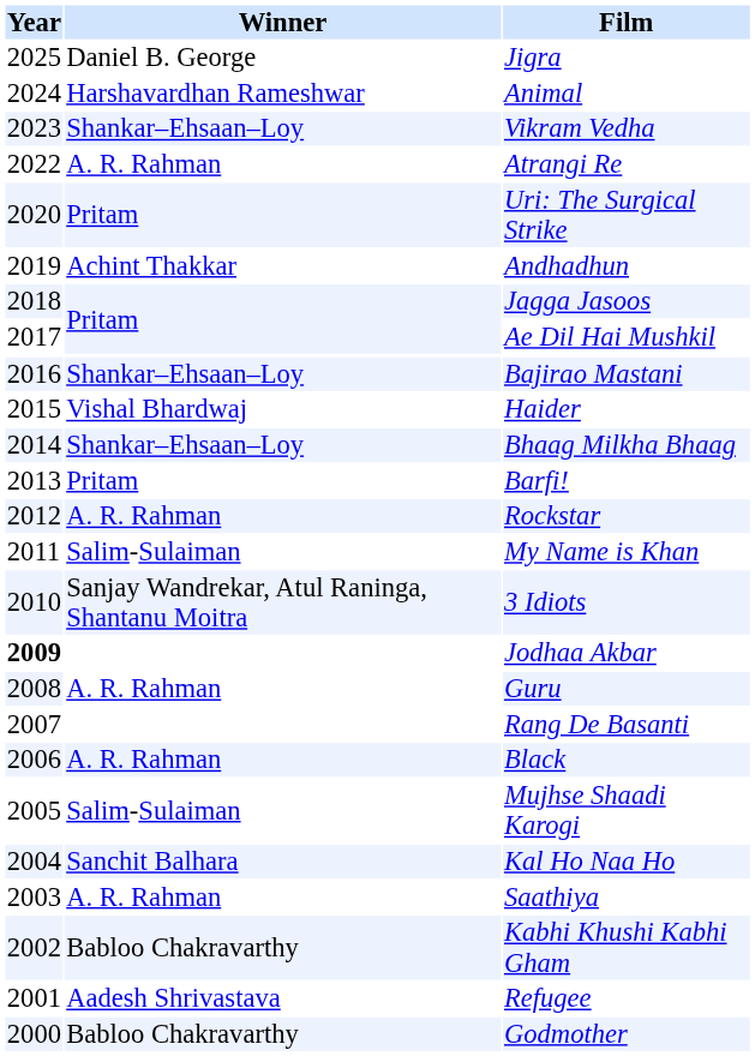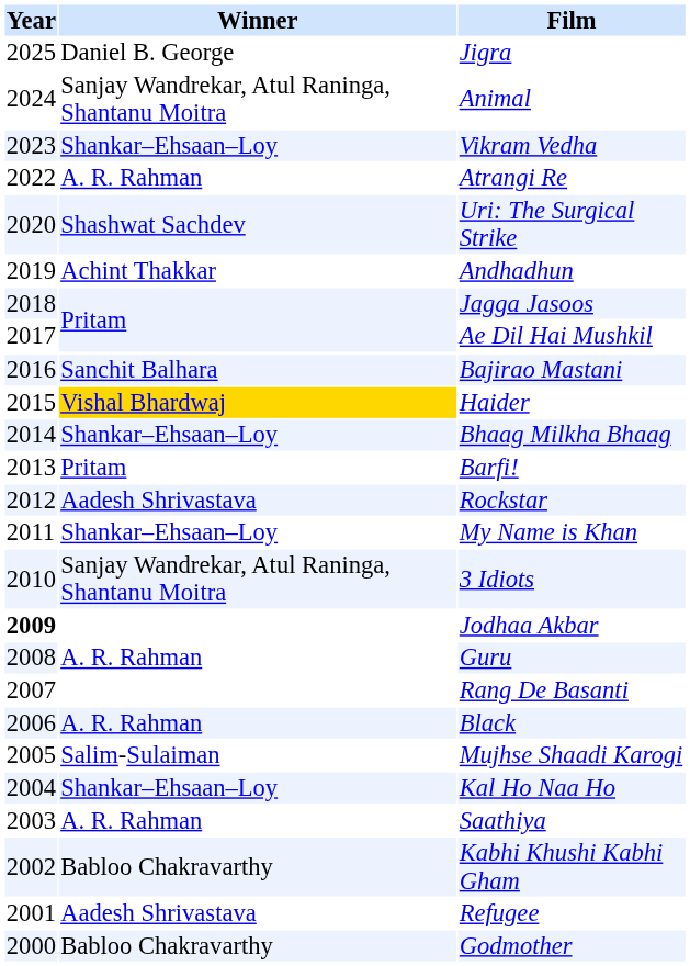Animal | Winner: Harshavardhan Rameshwar -> Sanjay Wandrekar, Atul Raninga, Shantanu Moitra
Uri: The Surgical Strike | Winner: Pritam -> Shashwat Sachdev
Bajirao Mastani | Winner: Shankar–Ehsaan–Loy -> Sanchit Balhara
Haider | Winner: no background -> gold background
Rockstar | Winner: A. R. Rahman -> Aadesh Shrivastava
My Name is Khan | Winner: Salim-Sulaiman -> Shankar–Ehsaan–Loy
Kal Ho Naa Ho | Winner: Sanchit Balhara -> Shankar–Ehsaan–Loy
